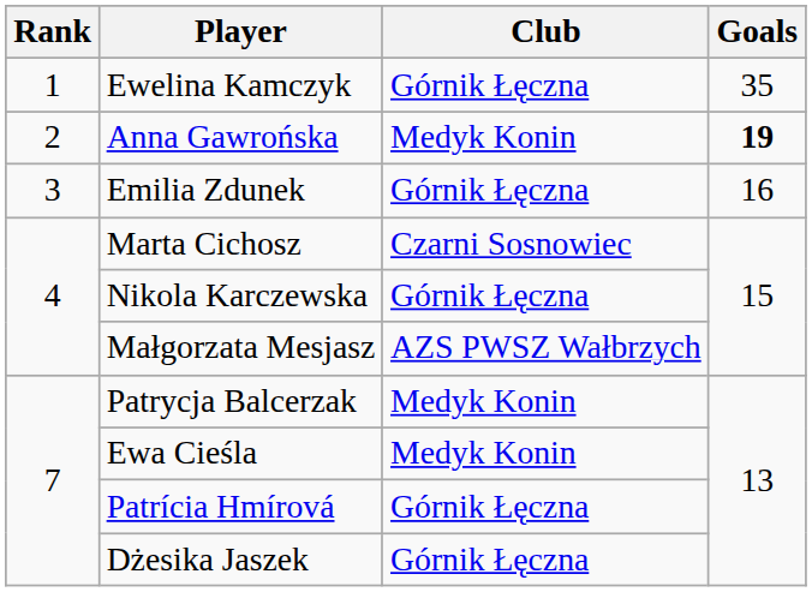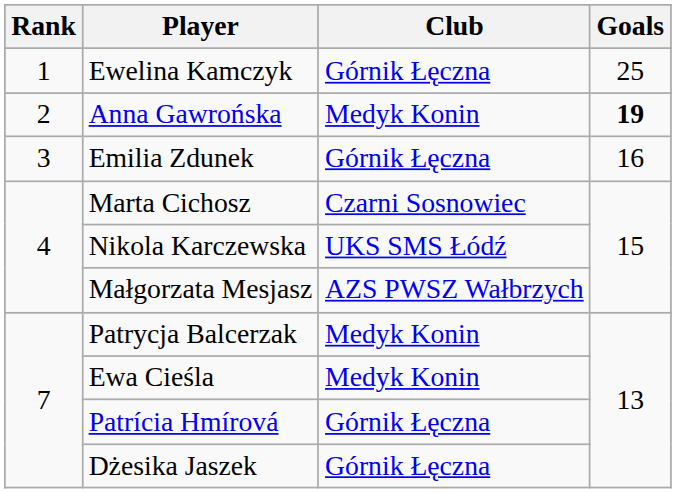Ewelina Kamczyk | Goals: 35 -> 25
Nikola Karczewska | Club: Górnik Łęczna -> UKS SMS Łódź
